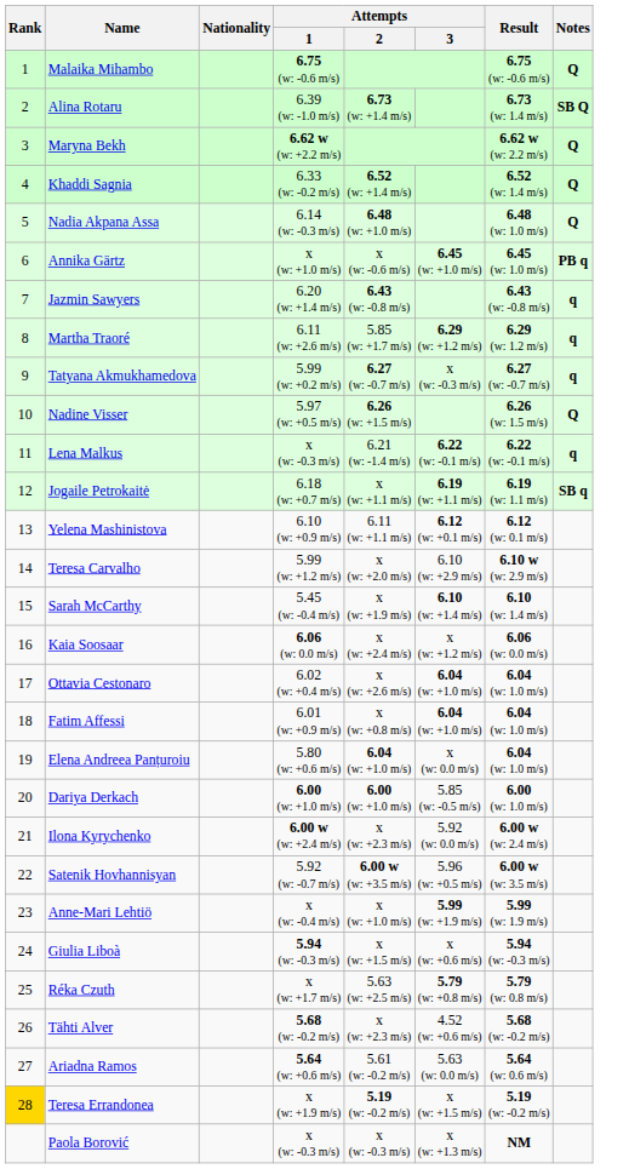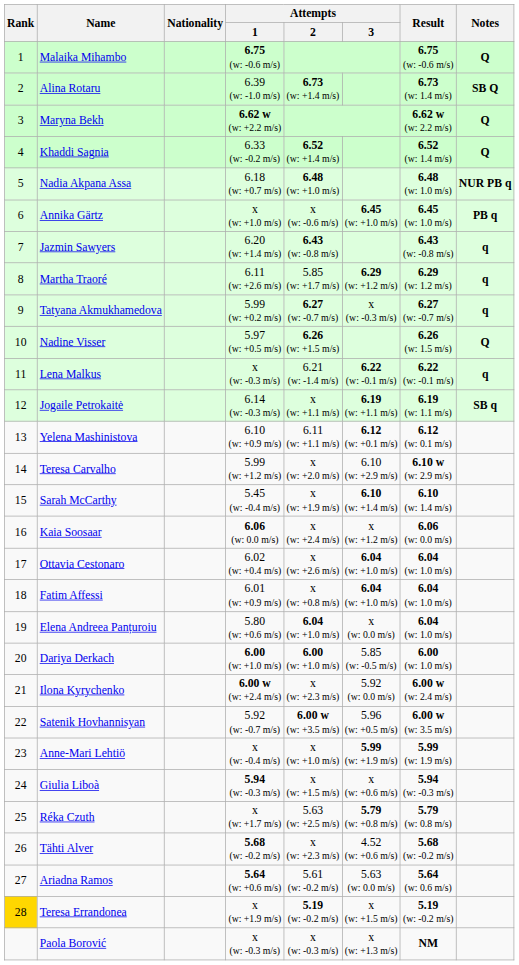Nadia Akpana Assa | Attempts / 1: 6.14 (w: -0.3 m/s) -> 6.18 (w: +0.7 m/s)
Nadia Akpana Assa | Notes: Q -> NUR PB q
Jogaile Petrokaitė | Attempts / 1: 6.18 (w: +0.7 m/s) -> 6.14 (w: -0.3 m/s)
